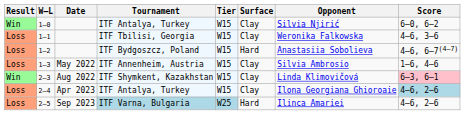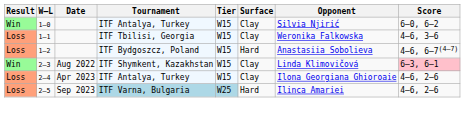- row: Loss | 1–3 | May 2022 | ITF Annenheim, Austria | W15 | Clay | Silvia Ambrosio | 1–6, 4–6
2–4 | Score: lightblue background -> no background
